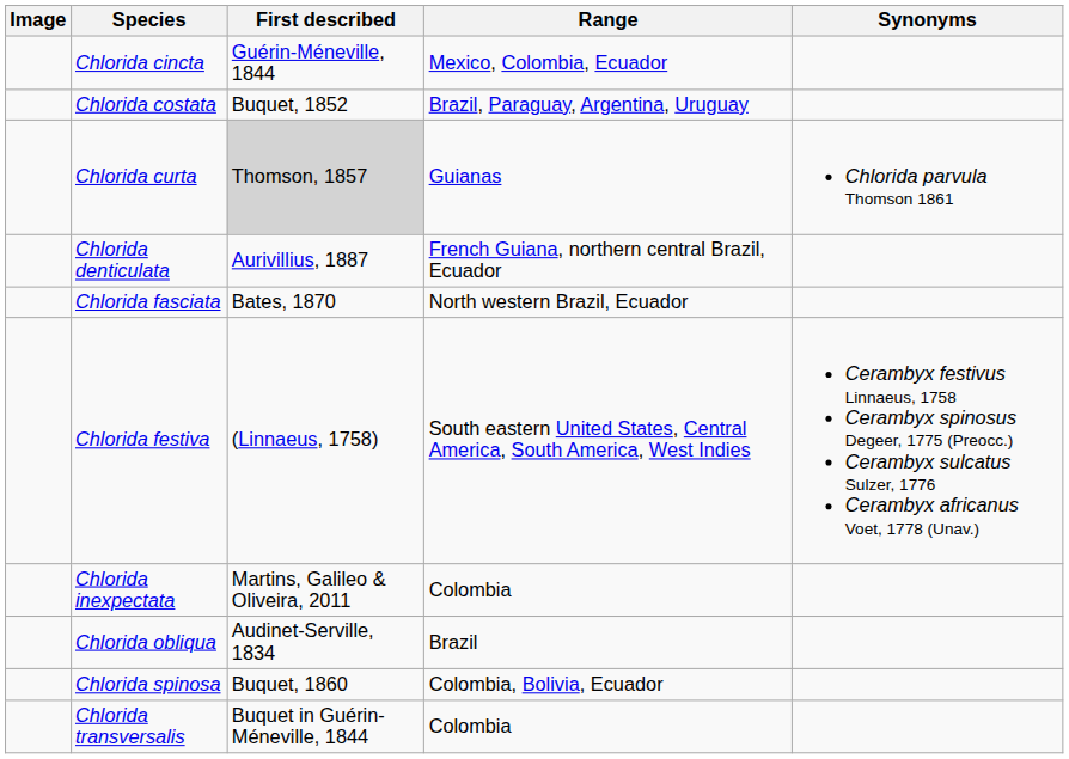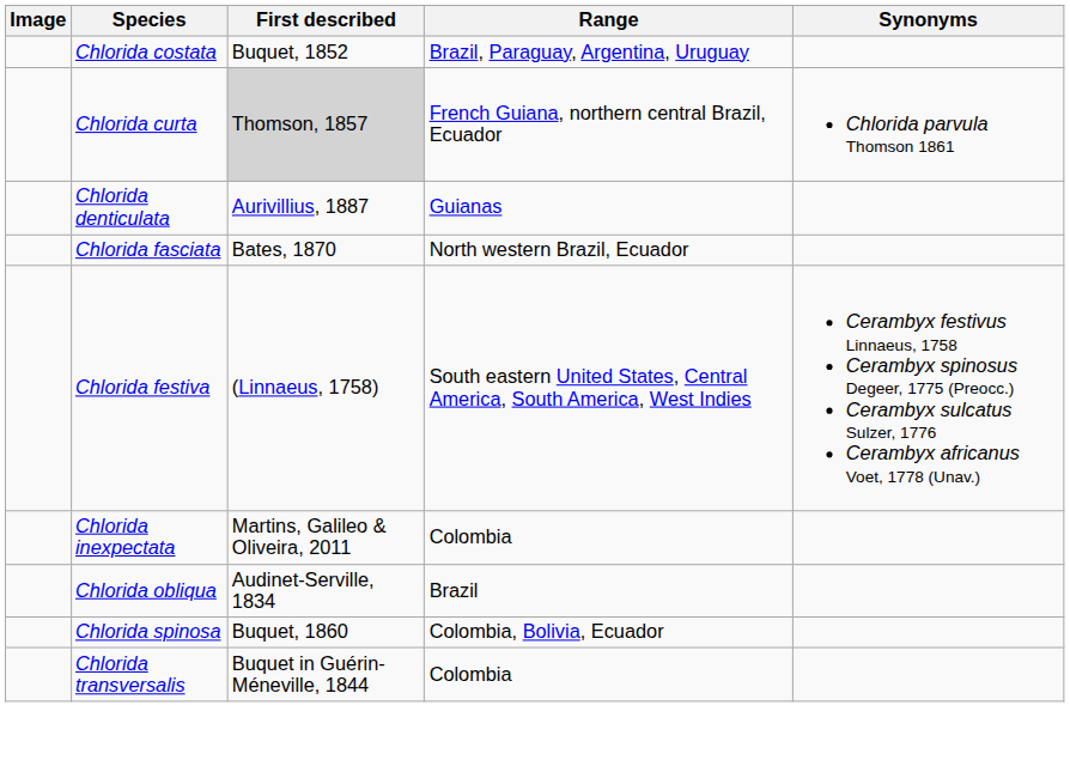- row: Chlorida cincta | Guérin-Méneville, 1844 | Mexico, Colombia, Ecuador
Chlorida curta | Range: Guianas -> French Guiana, northern central Brazil, Ecuador
Chlorida denticulata | Range: French Guiana, northern central Brazil, Ecuador -> Guianas
